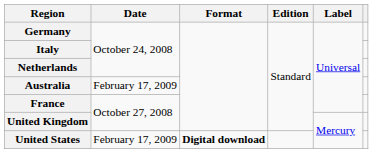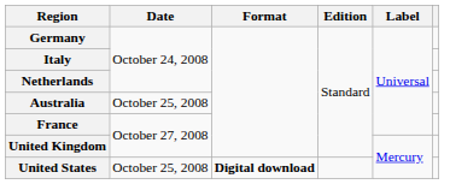Australia | Date: February 17, 2009 -> October 25, 2008
United States | Date: February 17, 2009 -> October 25, 2008
